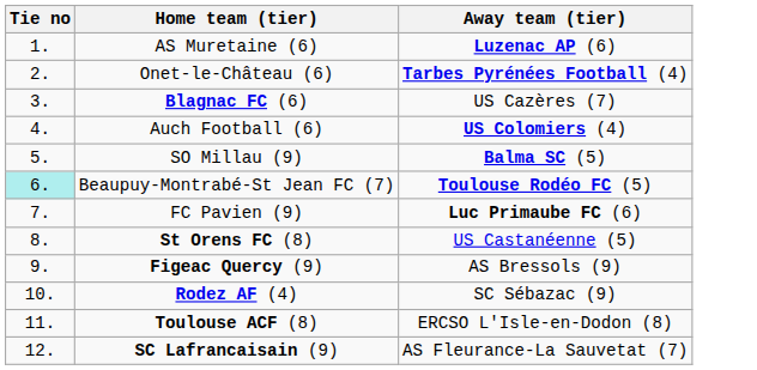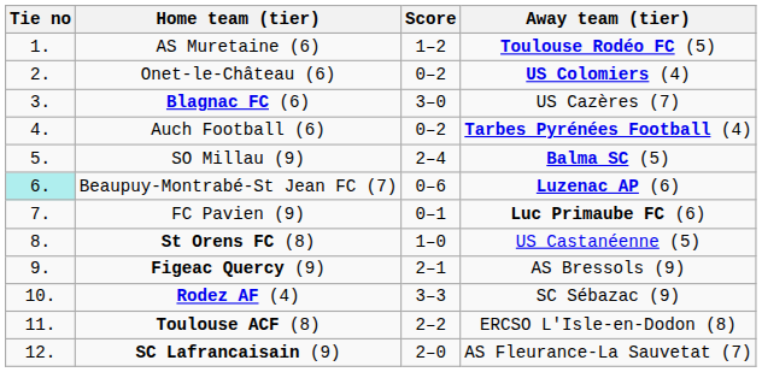+ column: Score | 1–2 | 0–2 | 3–0 | 0–2 | 2–4 | 0–6 | 0–1 | 1–0 | 2–1 | 3–3 | 2–2 | 2–0
AS Muretaine (6) | Away team (tier): Luzenac AP (6) -> Toulouse Rodéo FC (5)
Onet-le-Château (6) | Away team (tier): Tarbes Pyrénées Football (4) -> US Colomiers (4)
Auch Football (6) | Away team (tier): US Colomiers (4) -> Tarbes Pyrénées Football (4)
Beaupuy-Montrabé-St Jean FC (7) | Away team (tier): Toulouse Rodéo FC (5) -> Luzenac AP (6)
